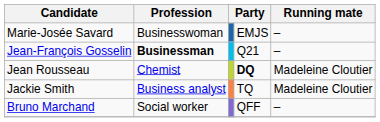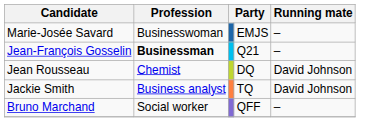Jean Rousseau | column 4: bold -> normal
Jean Rousseau | Running mate: Madeleine Cloutier -> David Johnson
Jackie Smith | Running mate: Madeleine Cloutier -> David Johnson
